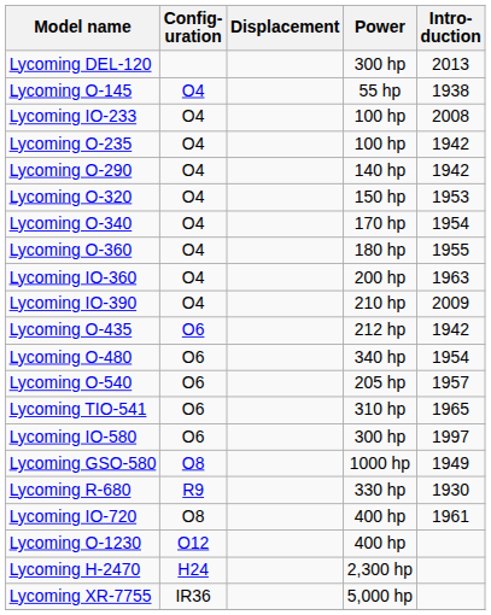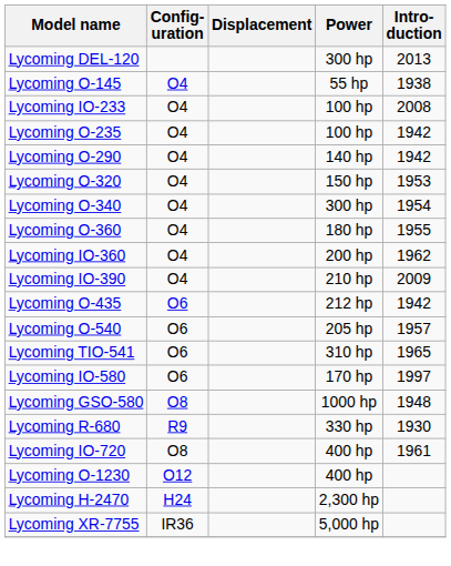Lycoming O-340 | Power: 170 hp -> 300 hp
Lycoming IO-360 | Intro- duction: 1963 -> 1962
- row: Lycoming O-480 | O6 | 340 hp | 1954
Lycoming IO-580 | Power: 300 hp -> 170 hp
Lycoming GSO-580 | Intro- duction: 1949 -> 1948
